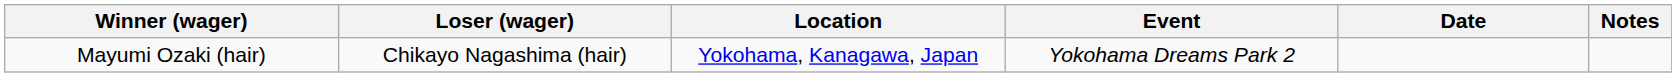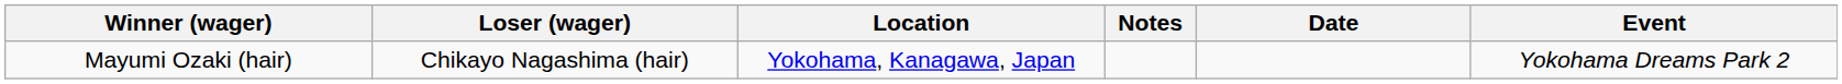columns swapped: Event <-> Notes
